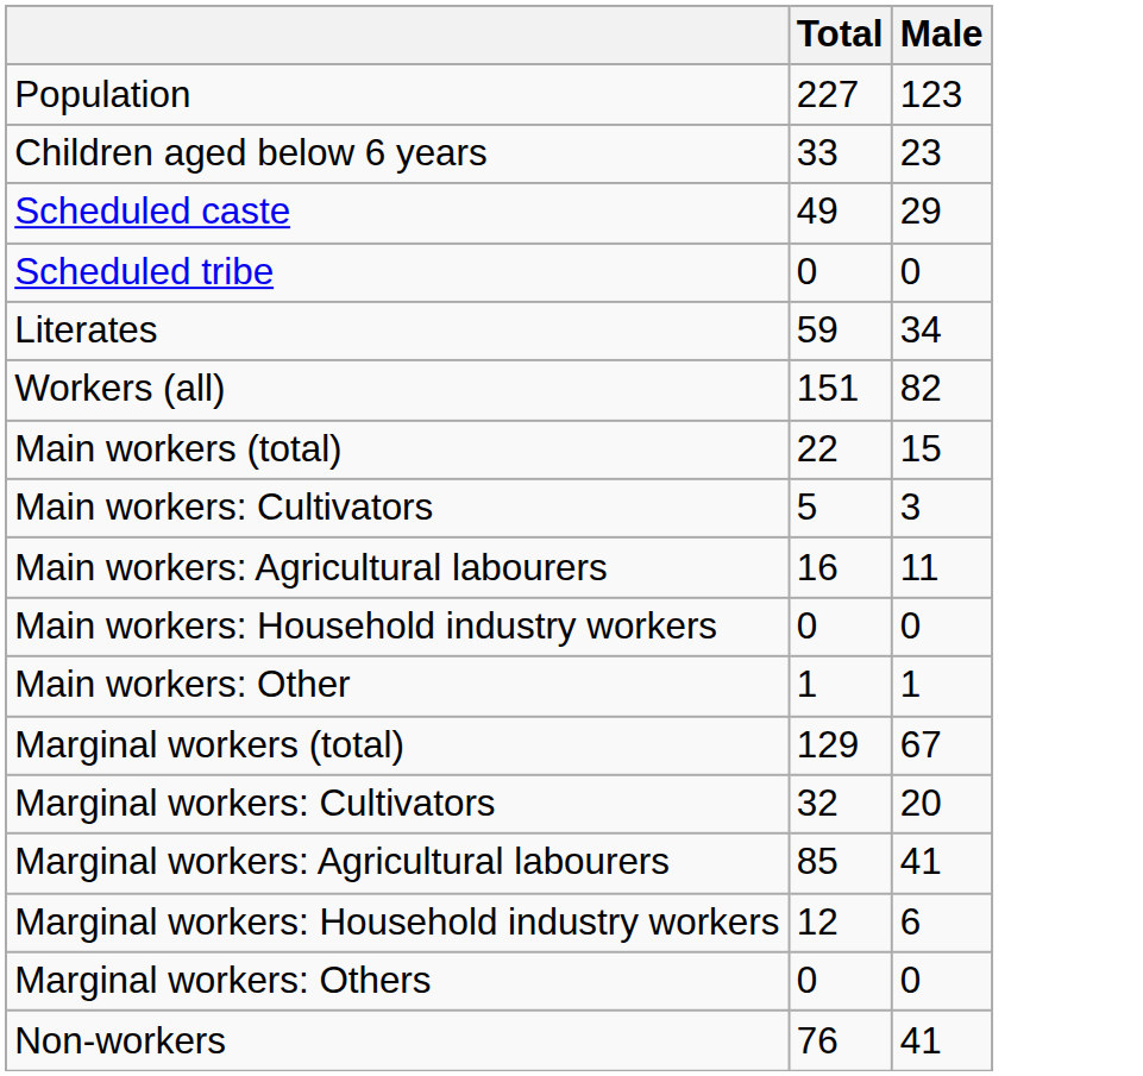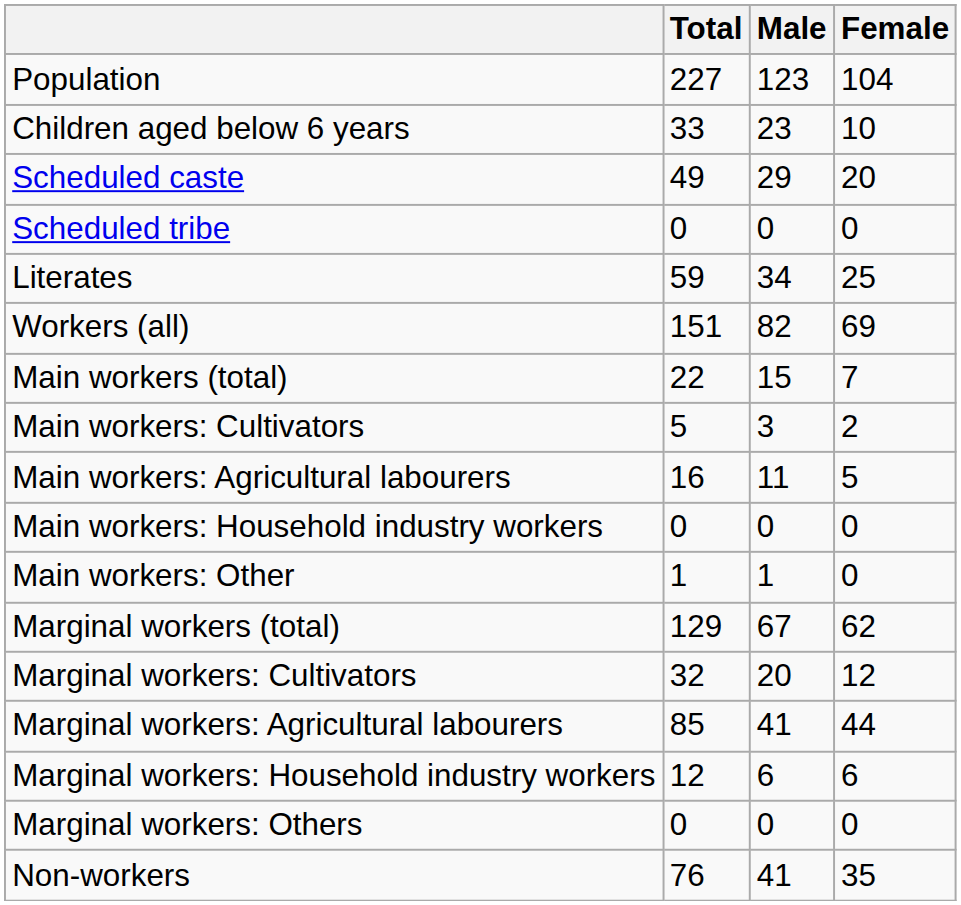+ column: Female | 104 | 10 | 20 | 0 | 25 | 69 | 7 | 2 | 5 | 0 | 0 | 62 | 12 | 44 | 6 | 0 | 35
